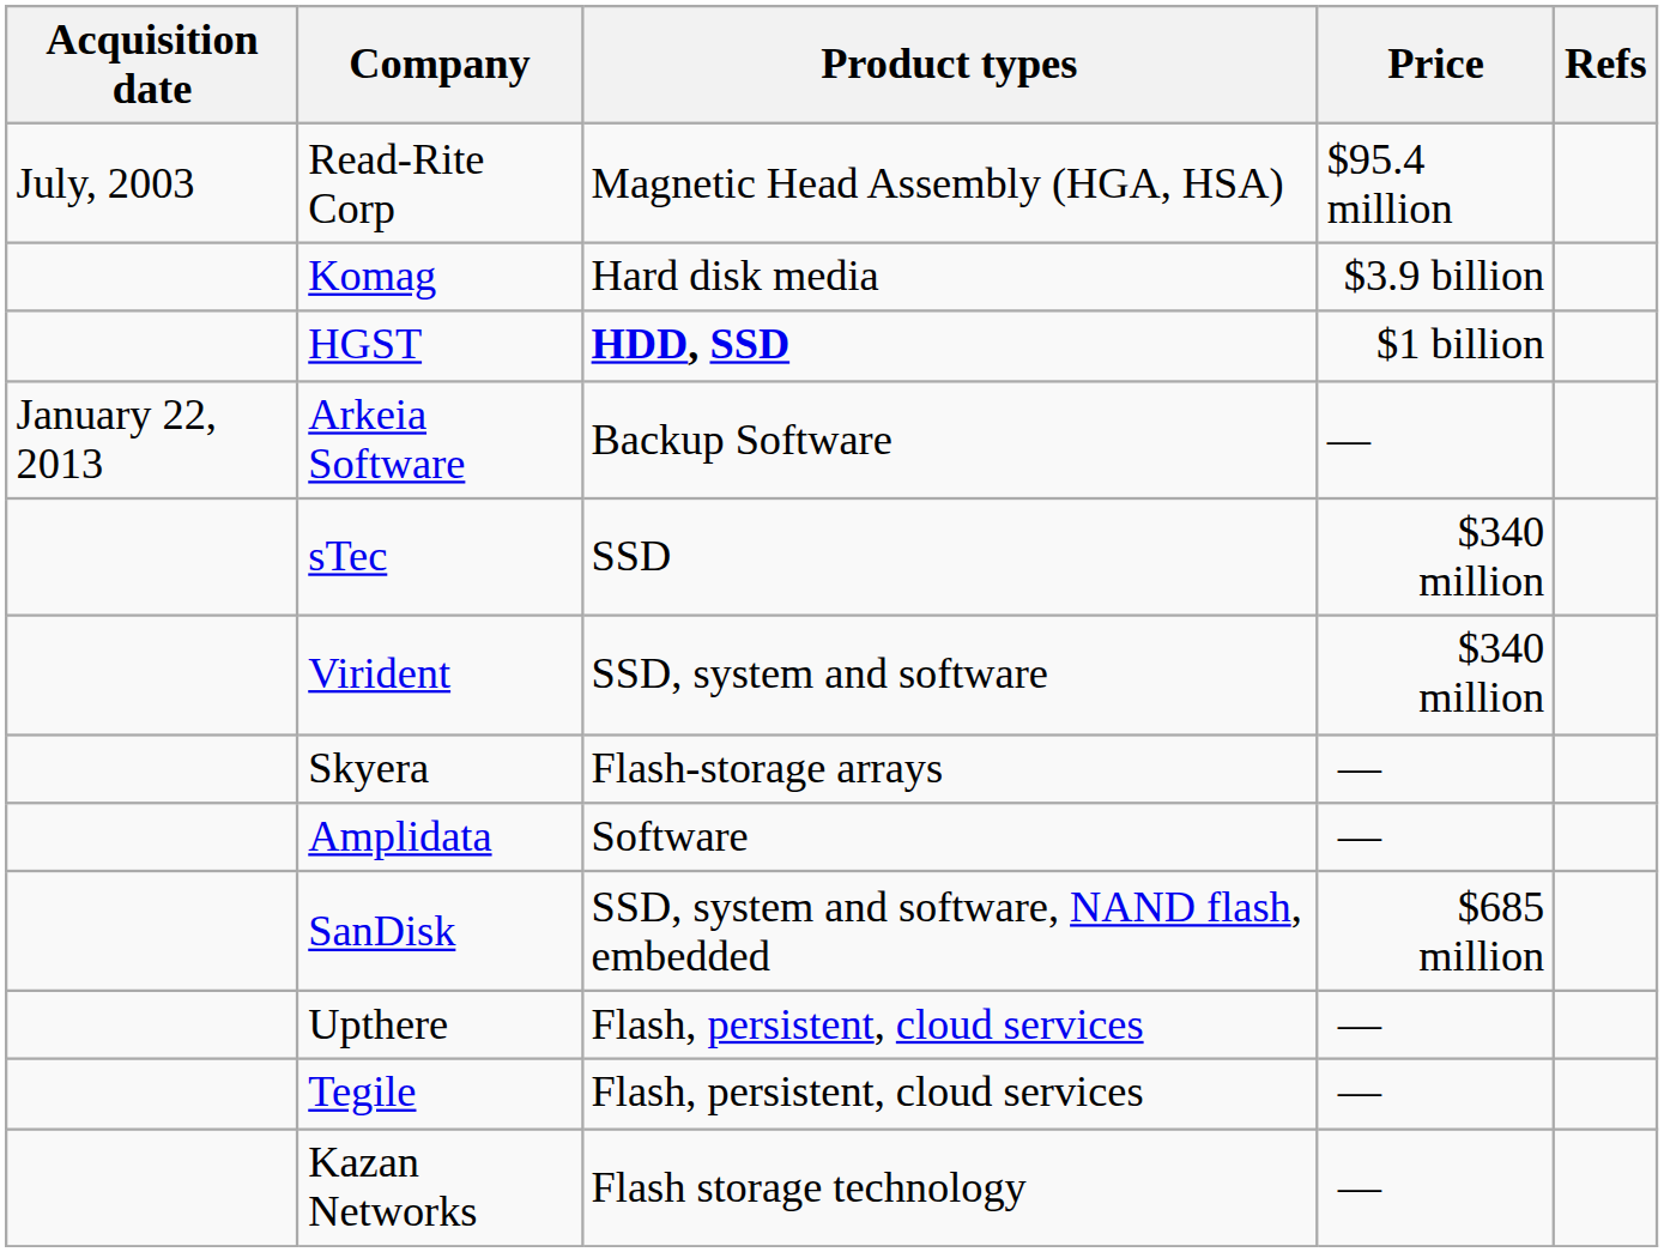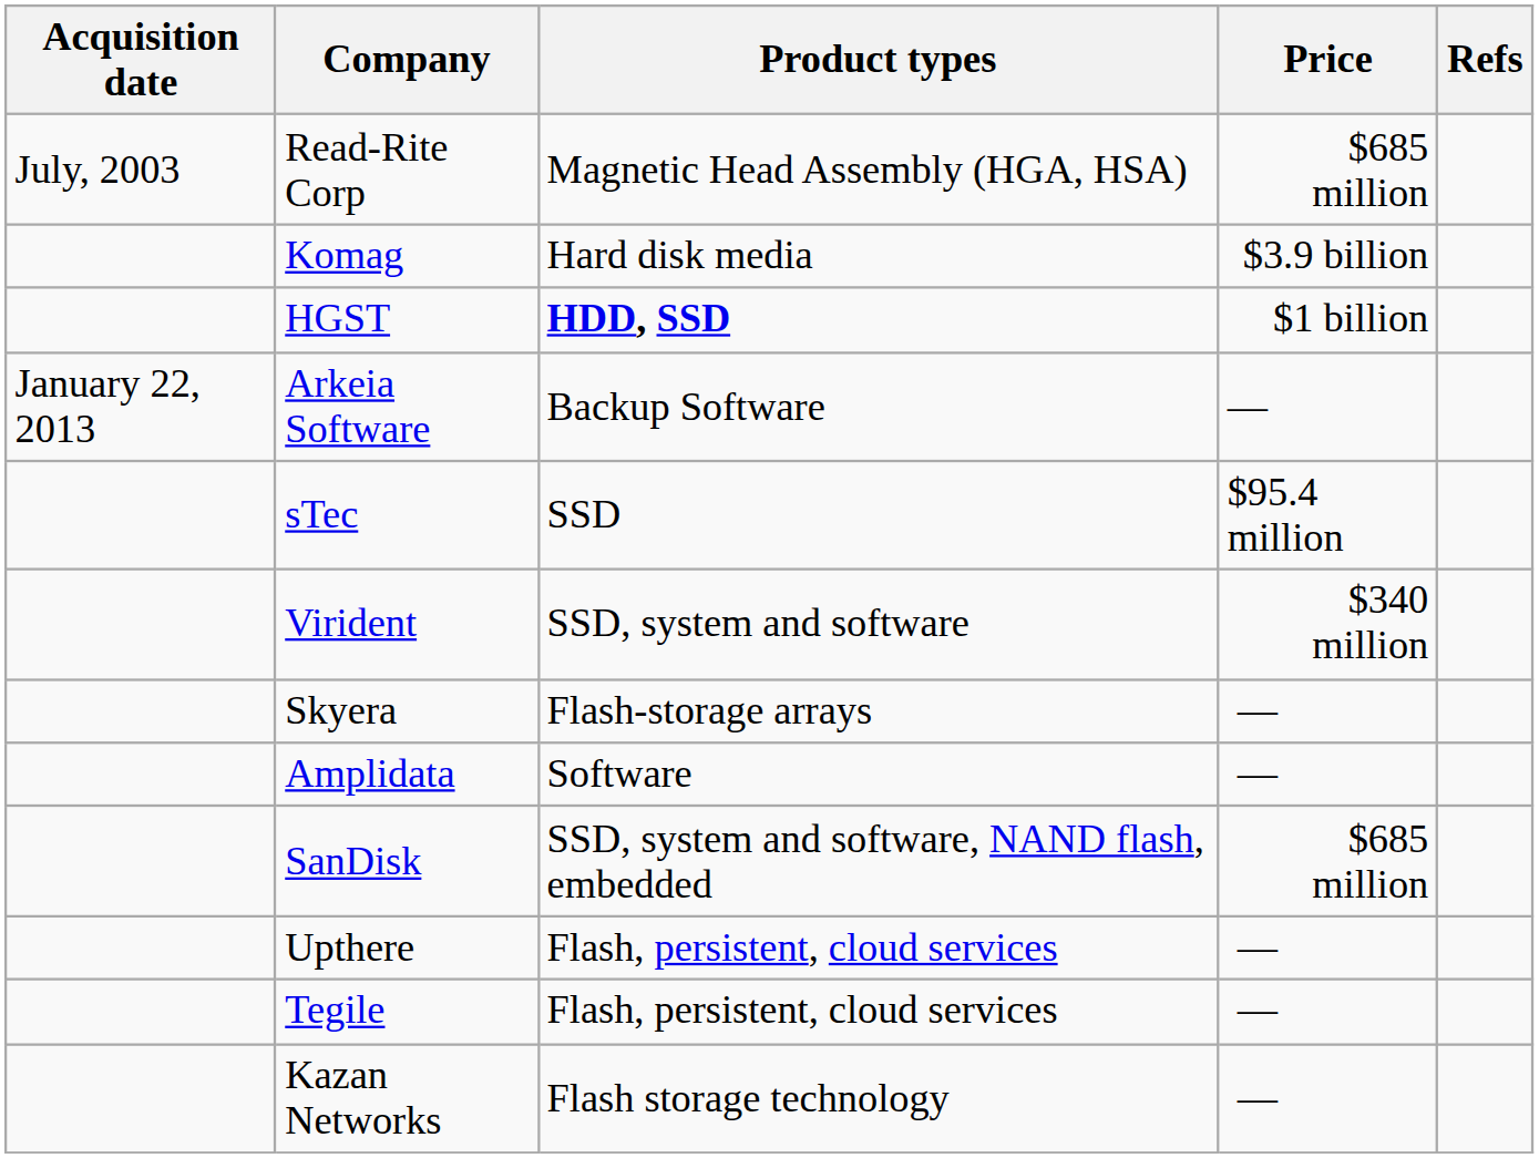Read-Rite Corp | Price: $95.4 million -> $685 million
sTec | Price: $340 million -> $95.4 million
